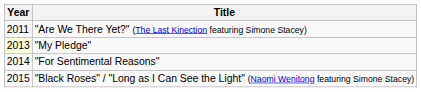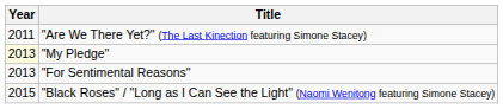"For Sentimental Reasons" | Year: 2014 -> 2013
